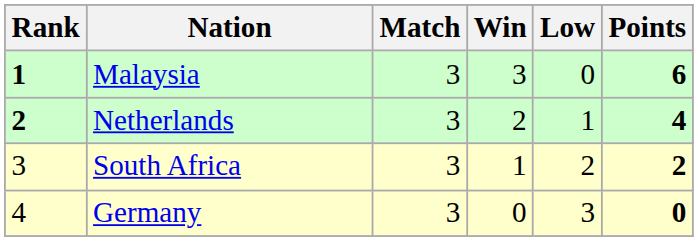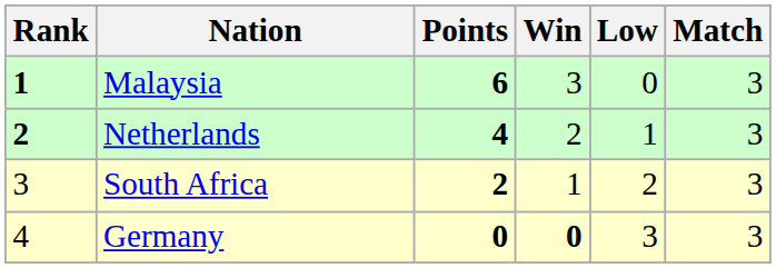columns swapped: Match <-> Points
Germany | Win: normal -> bold
